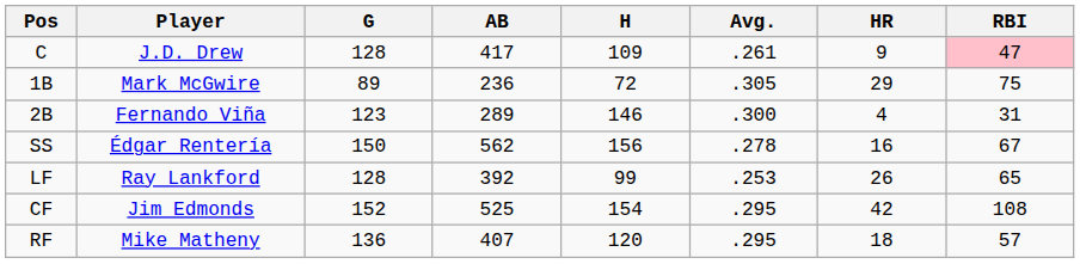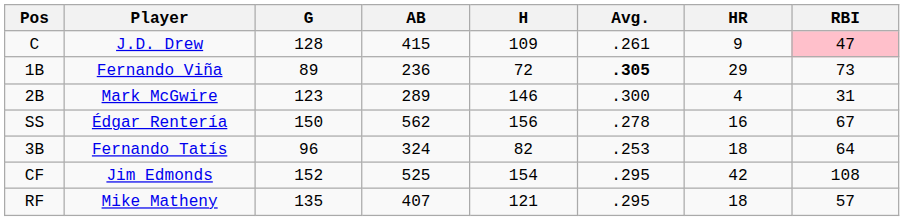C | AB: 417 -> 415
1B | Player: Mark McGwire -> Fernando Viña
1B | Avg.: normal -> bold
1B | RBI: 75 -> 73
2B | Player: Fernando Viña -> Mark McGwire
+ row: 3B | Fernando Tatís | 96 | 324 | 82 | .253 | 18 | 64
- row: LF | Ray Lankford | 128 | 392 | 99 | .253 | 26 | 65
RF | G: 136 -> 135
RF | H: 120 -> 121
